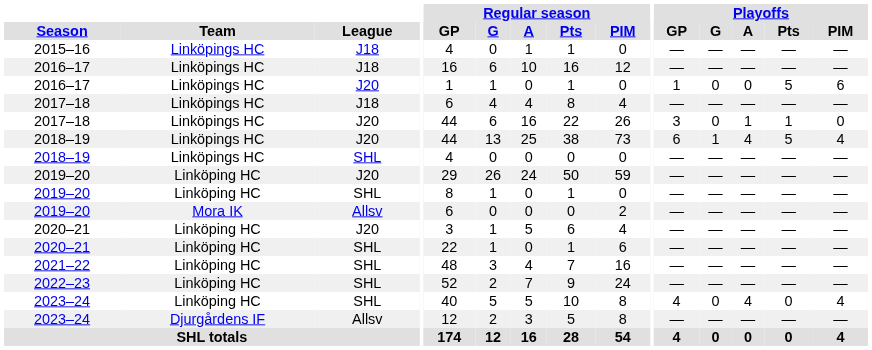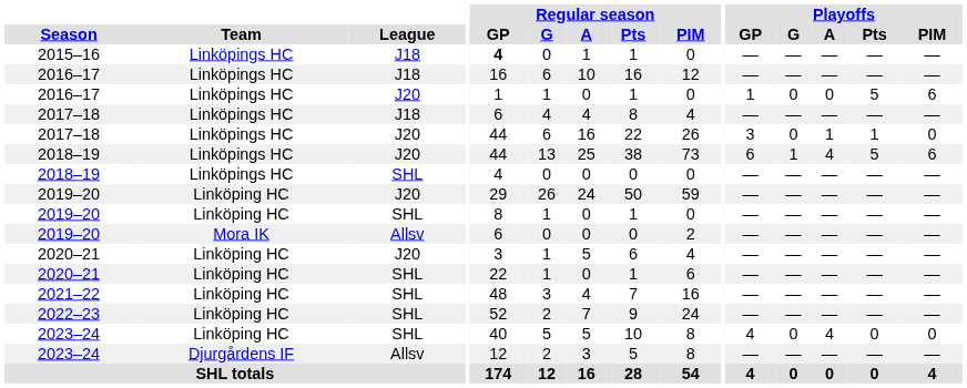2015–16 | Regular season / GP: normal -> bold
2018–19 / J20 | Playoffs / PIM: 4 -> 6
2023–24 / SHL | Playoffs / PIM: 4 -> 0
